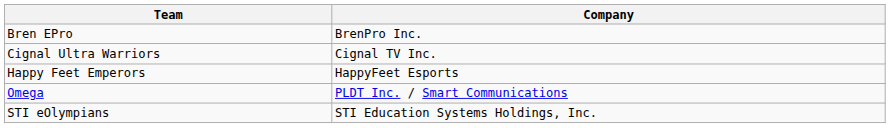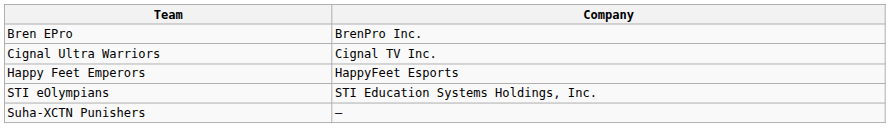- row: Omega | PLDT Inc. / Smart Communications
+ row: Suha-XCTN Punishers | –
